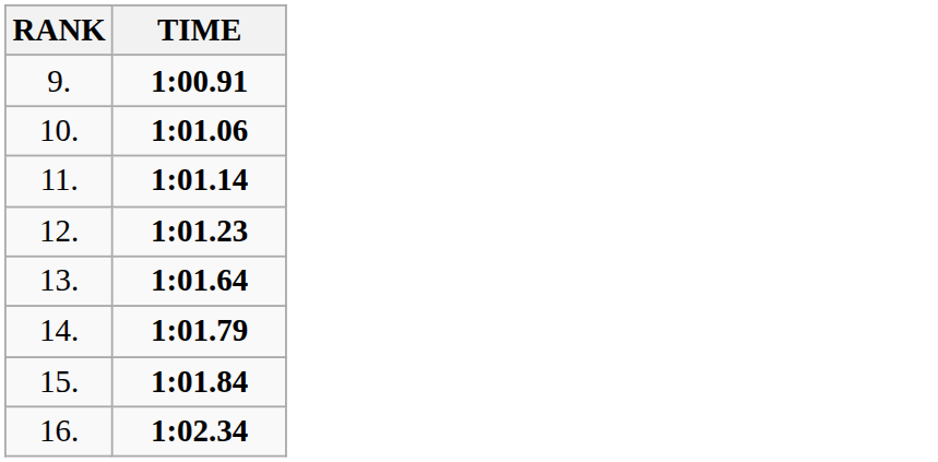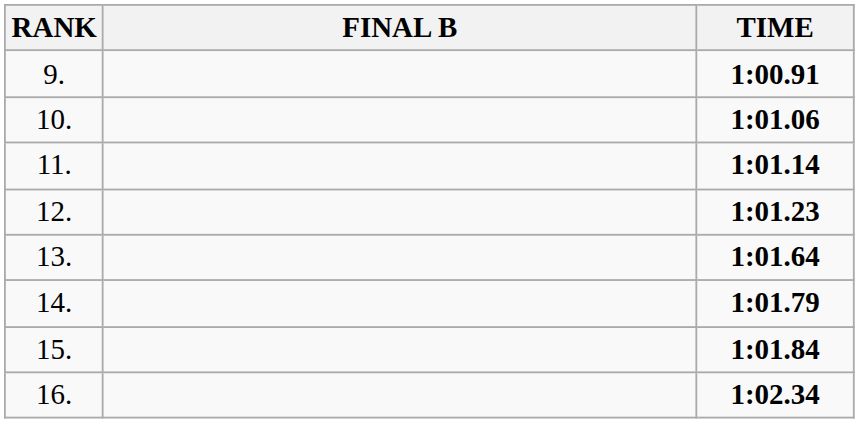+ column: FINAL B
